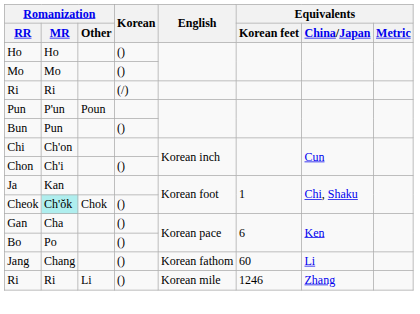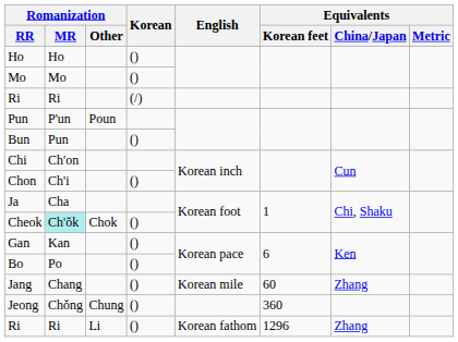Ja | Romanization / MR: Kan -> Cha
Gan | Romanization / MR: Cha -> Kan
Jang | English: Korean fathom -> Korean mile
Jang | Equivalents / China/Japan: Li -> Zhang
+ row: Jeong | Chŏng | Chung | () | 360
Ri / Li | English: Korean mile -> Korean fathom
Ri / Li | Equivalents / Korean feet: 1246 -> 1296
